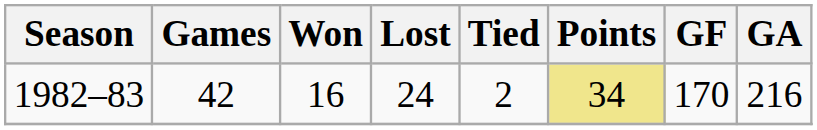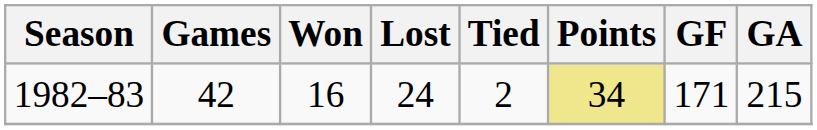1982–83 | GF: 170 -> 171
1982–83 | GA: 216 -> 215
